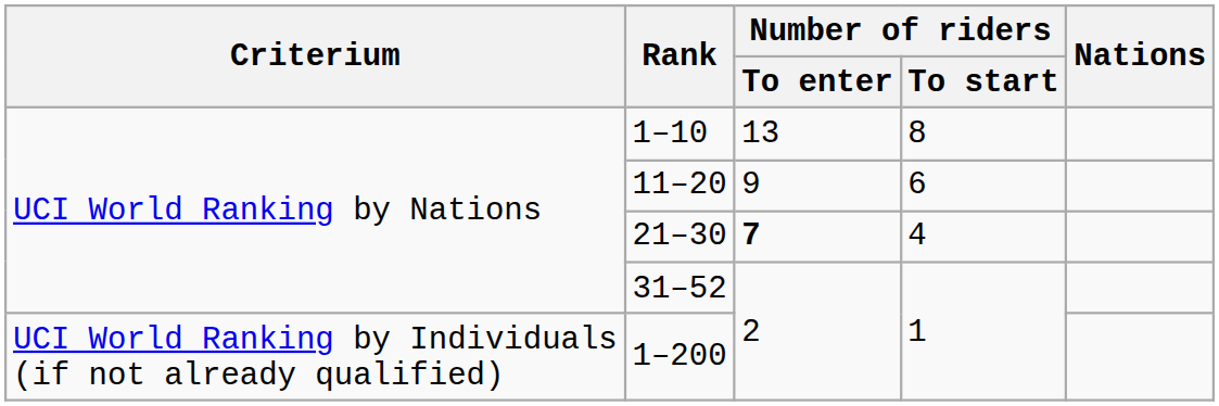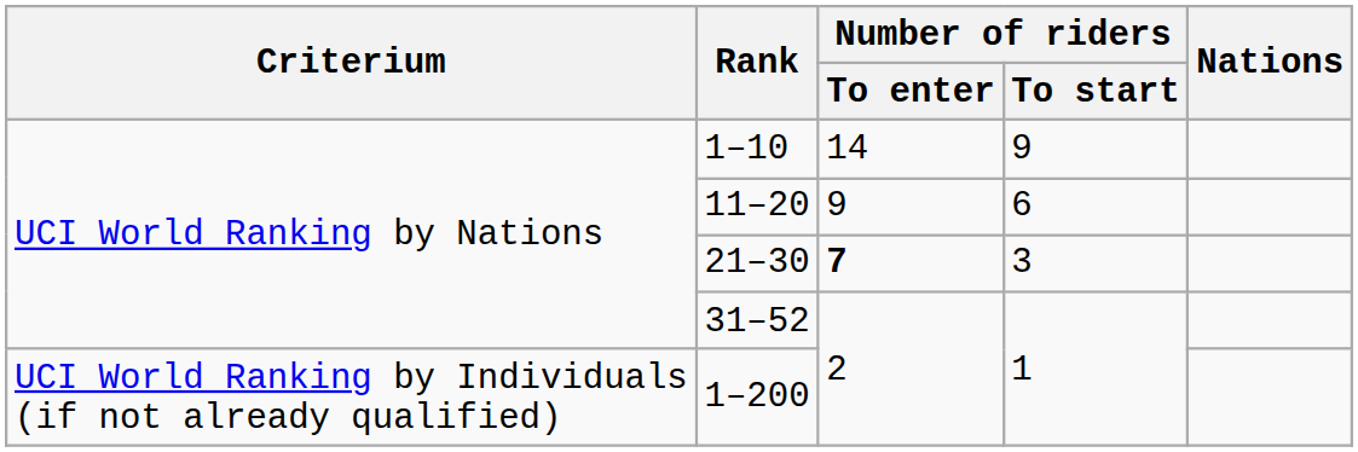1–10 | Number of riders / To enter: 13 -> 14
1–10 | Number of riders / To start: 8 -> 9
21–30 | Number of riders / To start: 4 -> 3
